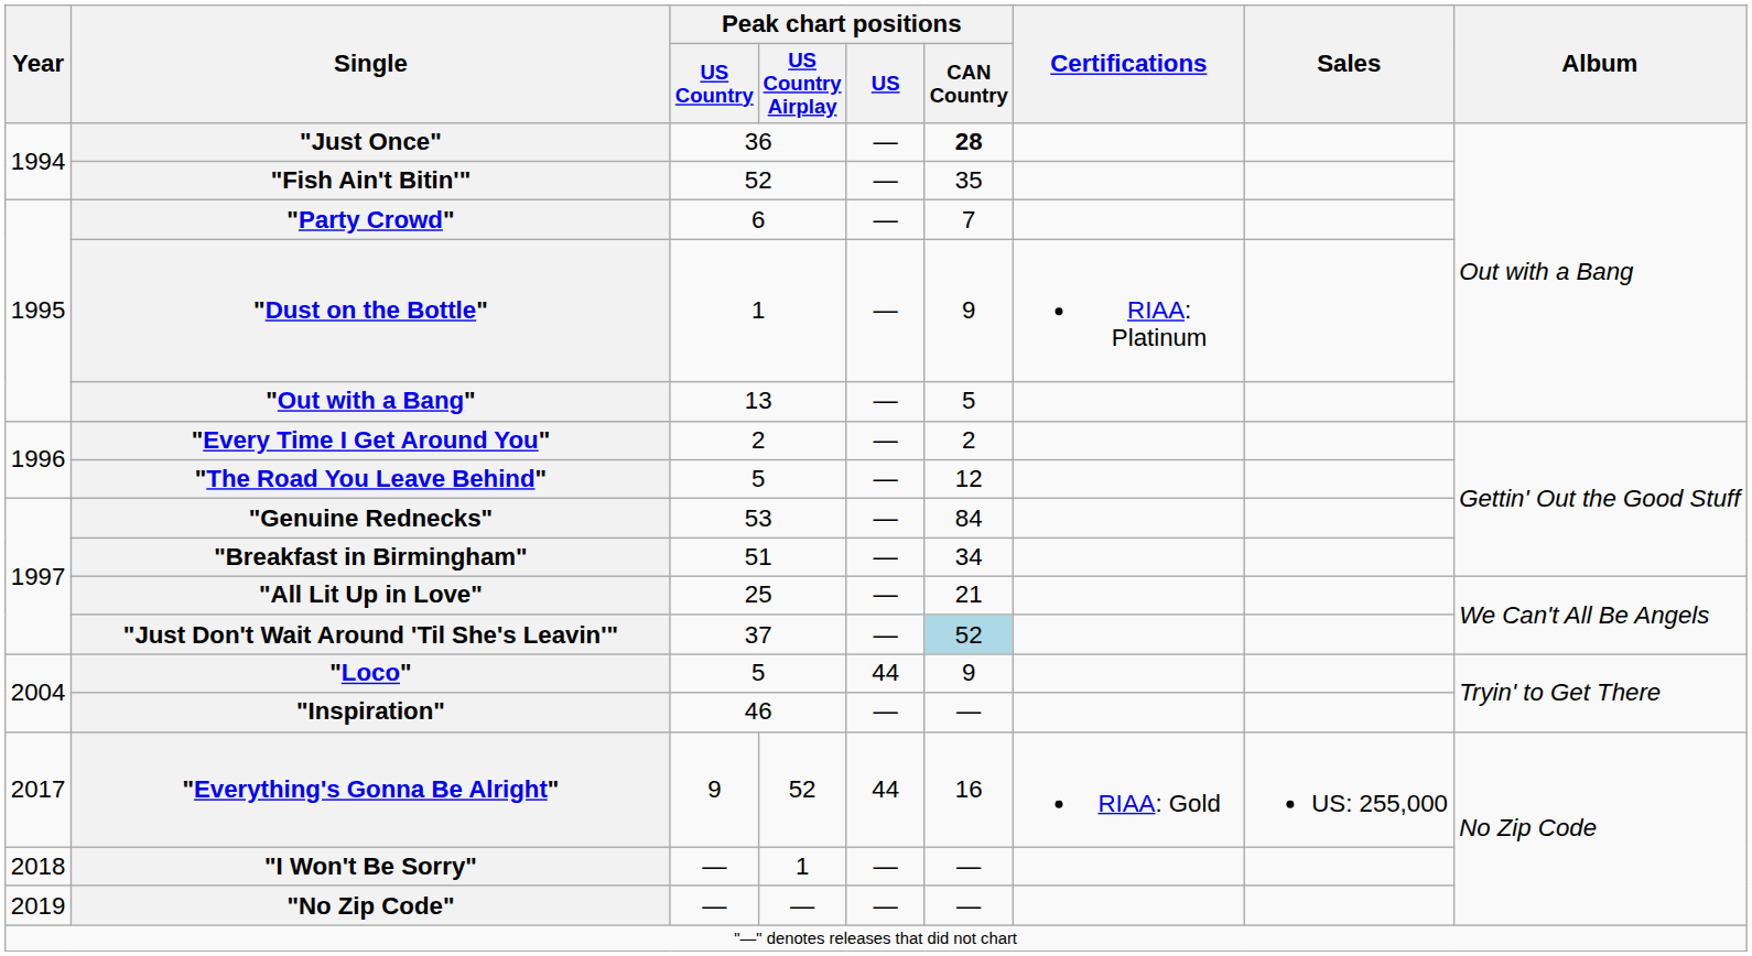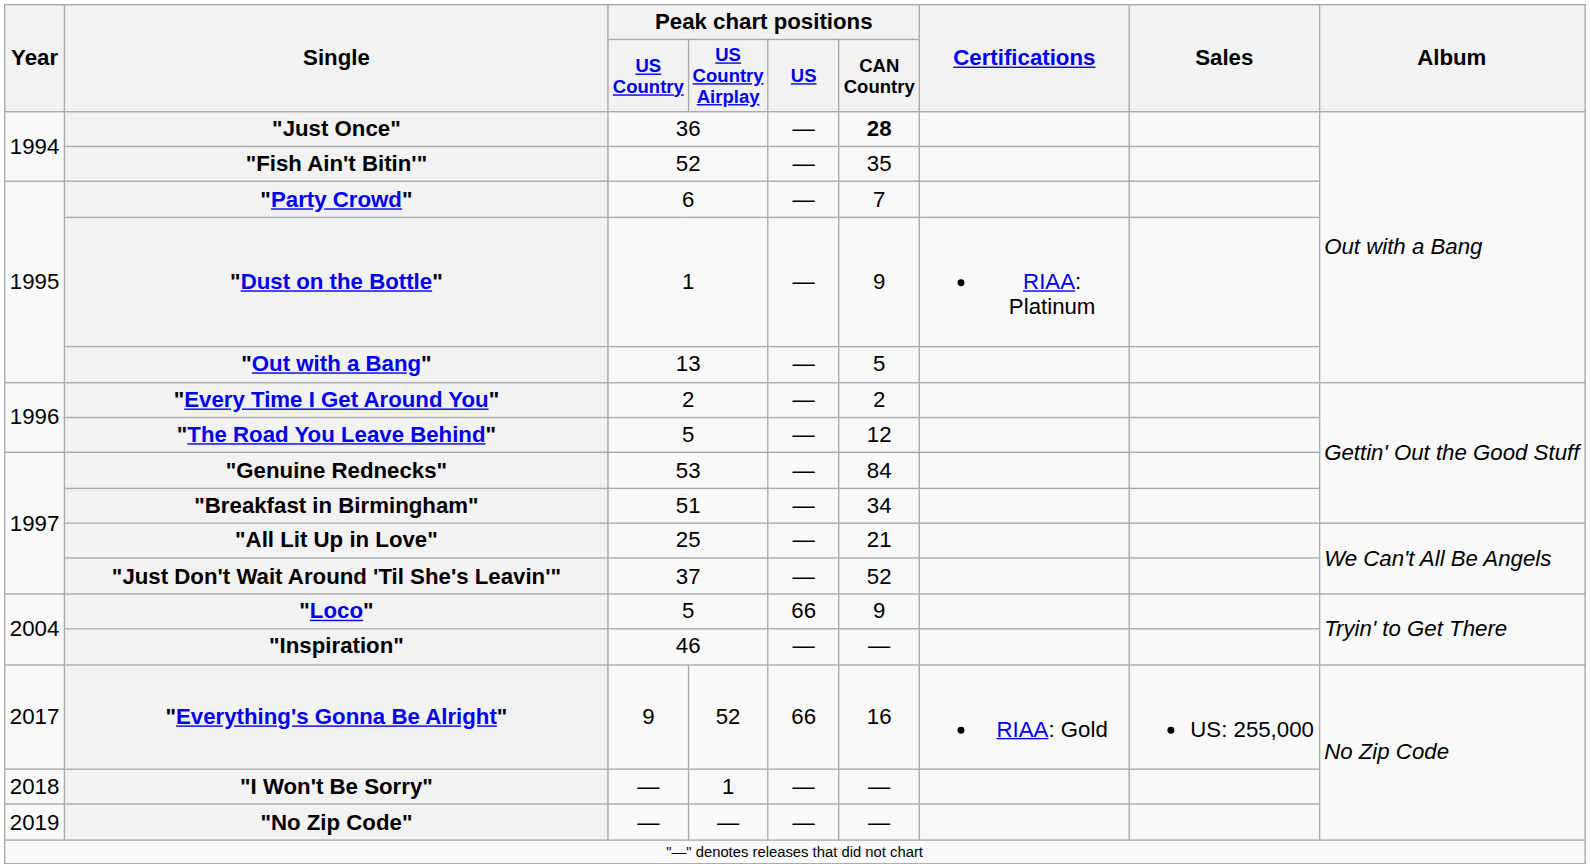"Just Don't Wait Around 'Til She's Leavin'" | Peak chart positions / CAN Country: lightblue background -> no background
"Loco" | Peak chart positions / US: 44 -> 66
"Everything's Gonna Be Alright" | Peak chart positions / US: 44 -> 66
